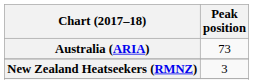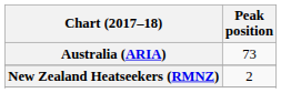New Zealand Heatseekers (RMNZ) | Peak position: 3 -> 2
